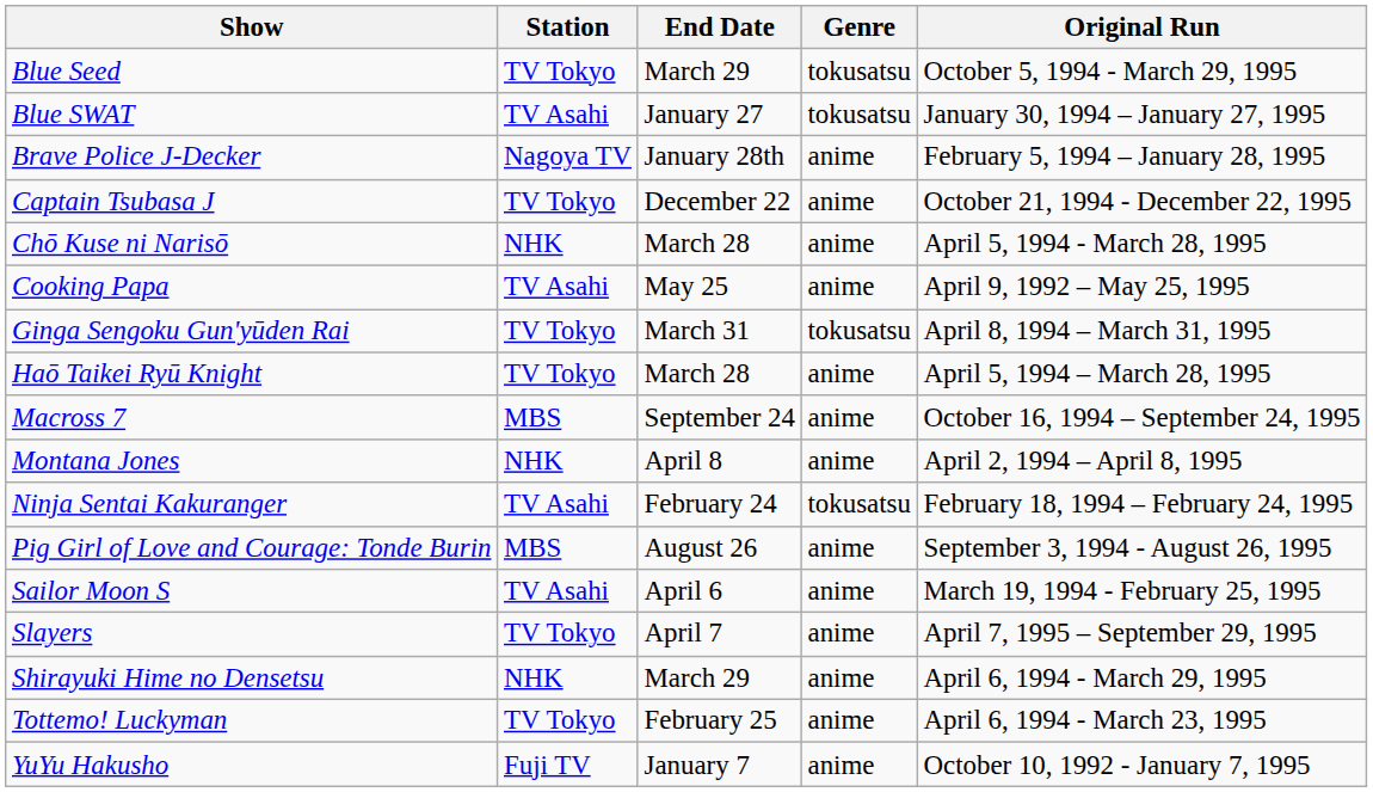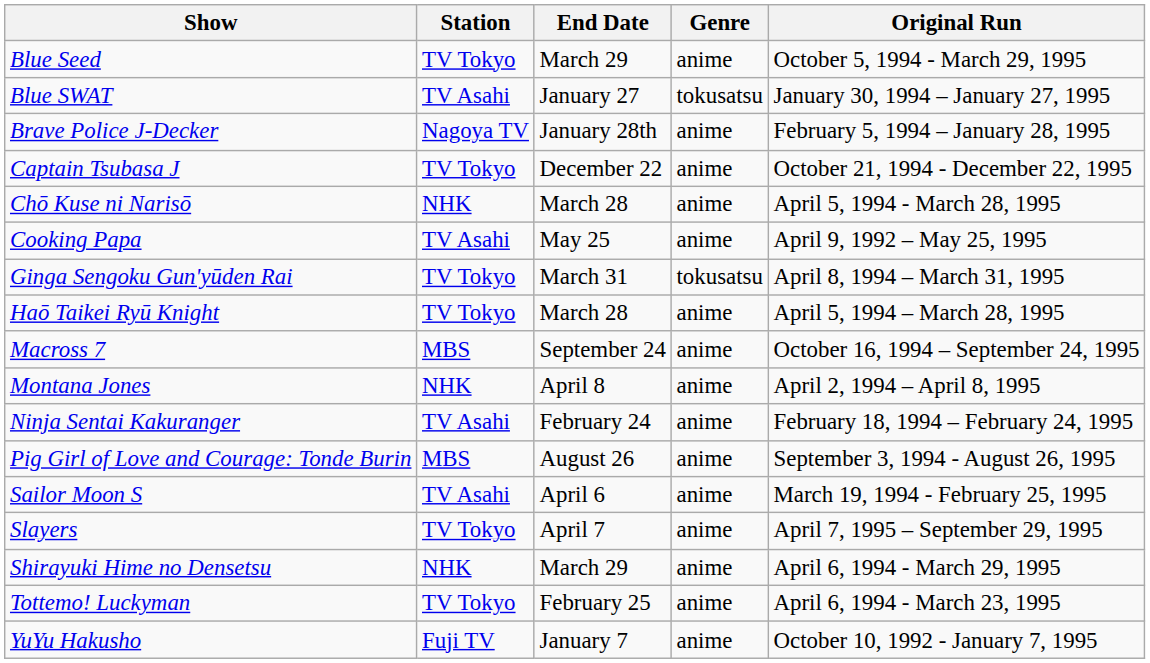Blue Seed | Genre: tokusatsu -> anime
Ninja Sentai Kakuranger | Genre: tokusatsu -> anime
